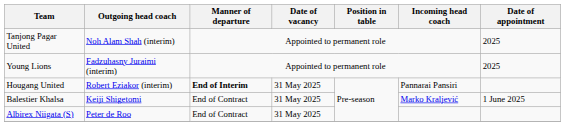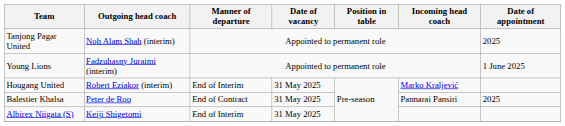Young Lions | Date of appointment: 2025 -> 1 June 2025
Hougang United | Manner of departure: bold -> normal
Hougang United | Incoming head coach: Pannarai Pansiri -> Marko Kraljević
Balestier Khalsa | Outgoing head coach: Keiji Shigetomi -> Peter de Roo
Balestier Khalsa | Incoming head coach: Marko Kraljević -> Pannarai Pansiri
Balestier Khalsa | Date of appointment: 1 June 2025 -> 2025
Albirex Niigata (S) | Outgoing head coach: Peter de Roo -> Keiji Shigetomi
Albirex Niigata (S) | Manner of departure: End of Contract -> End of Interim
